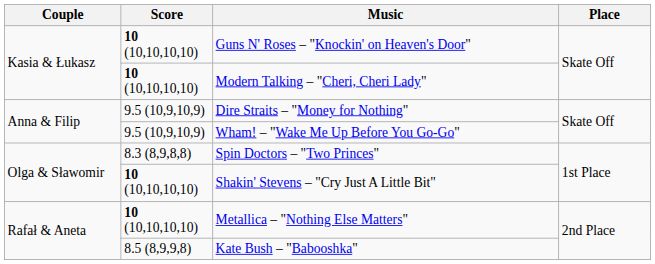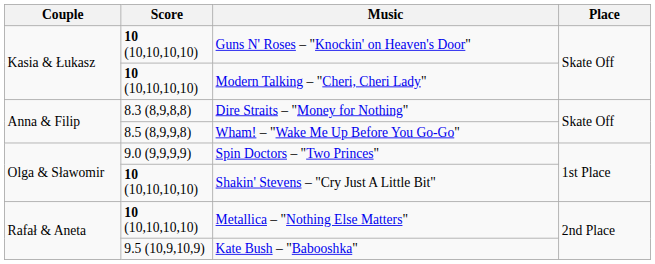Dire Straits – "Money for Nothing" | Score: 9.5 (10,9,10,9) -> 8.3 (8,9,8,8)
Wham! – "Wake Me Up Before You Go-Go" | Score: 9.5 (10,9,10,9) -> 8.5 (8,9,9,8)
Spin Doctors – "Two Princes" | Score: 8.3 (8,9,8,8) -> 9.0 (9,9,9,9)
Kate Bush – "Babooshka" | Score: 8.5 (8,9,9,8) -> 9.5 (10,9,10,9)
